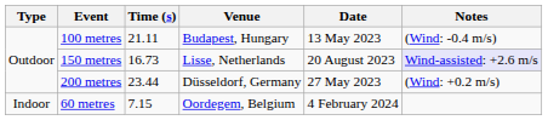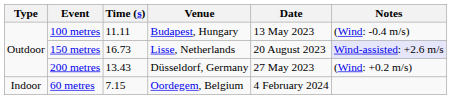100 metres | Time (s): 21.11 -> 11.11
200 metres | Time (s): 23.44 -> 13.43
